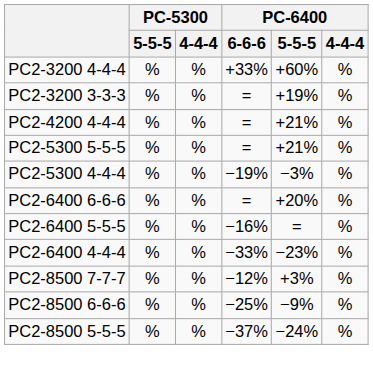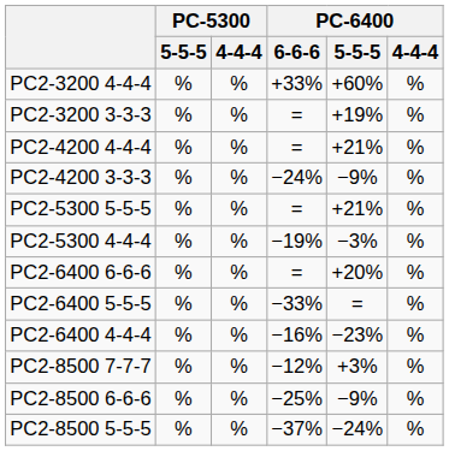+ row: PC2-4200 3-3-3 | % | % | −24% | −9% | %
PC2-6400 5-5-5 | PC-6400 / 6-6-6: −16% -> −33%
PC2-6400 4-4-4 | PC-6400 / 6-6-6: −33% -> −16%
